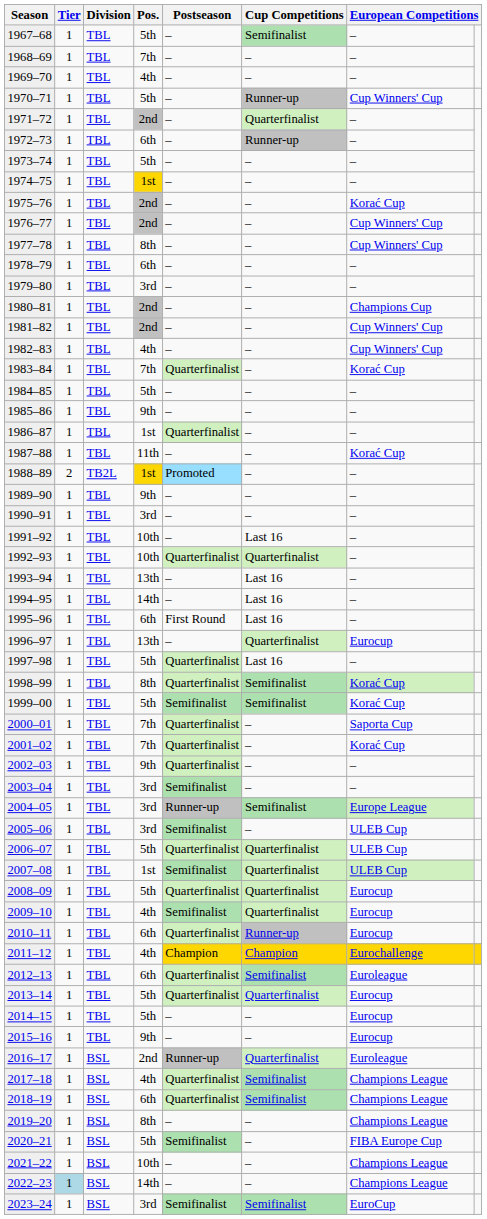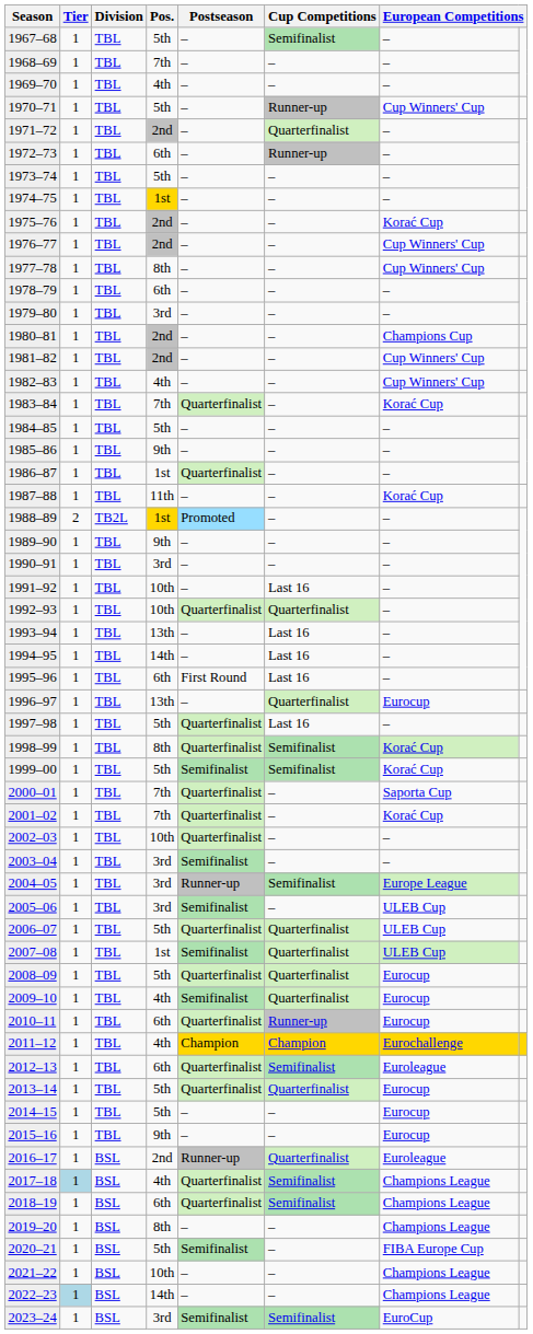2002–03 | Pos.: 9th -> 10th
2017–18 | Tier: no background -> lightblue background
